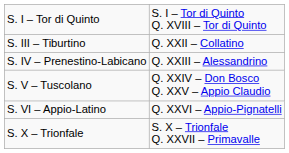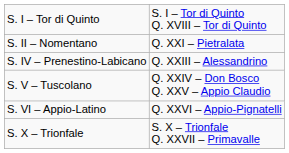+ row: S. II – Nomentano | Q. XXI – Pietralata
- row: S. III – Tiburtino | Q. XXII – Collatino
